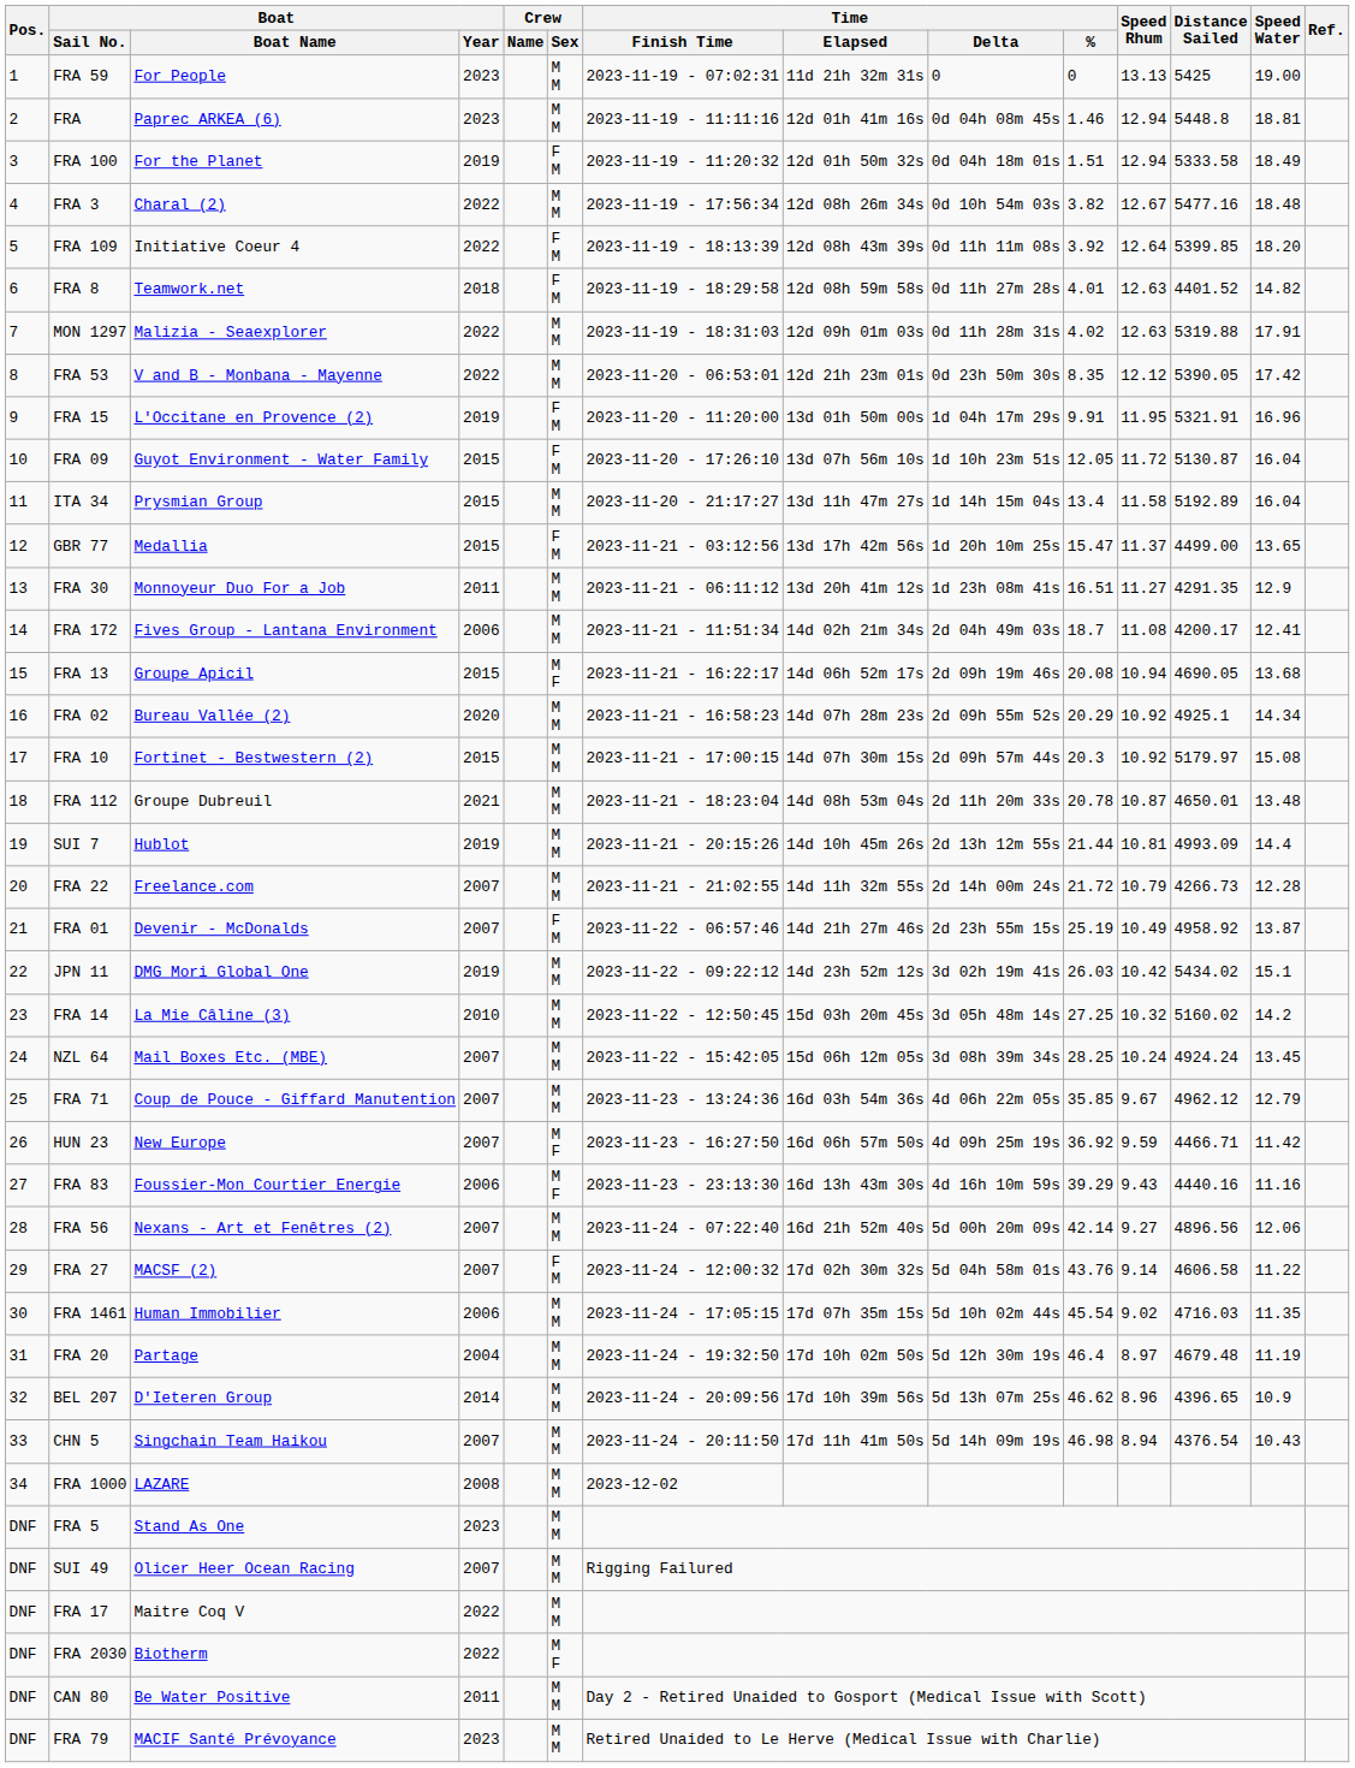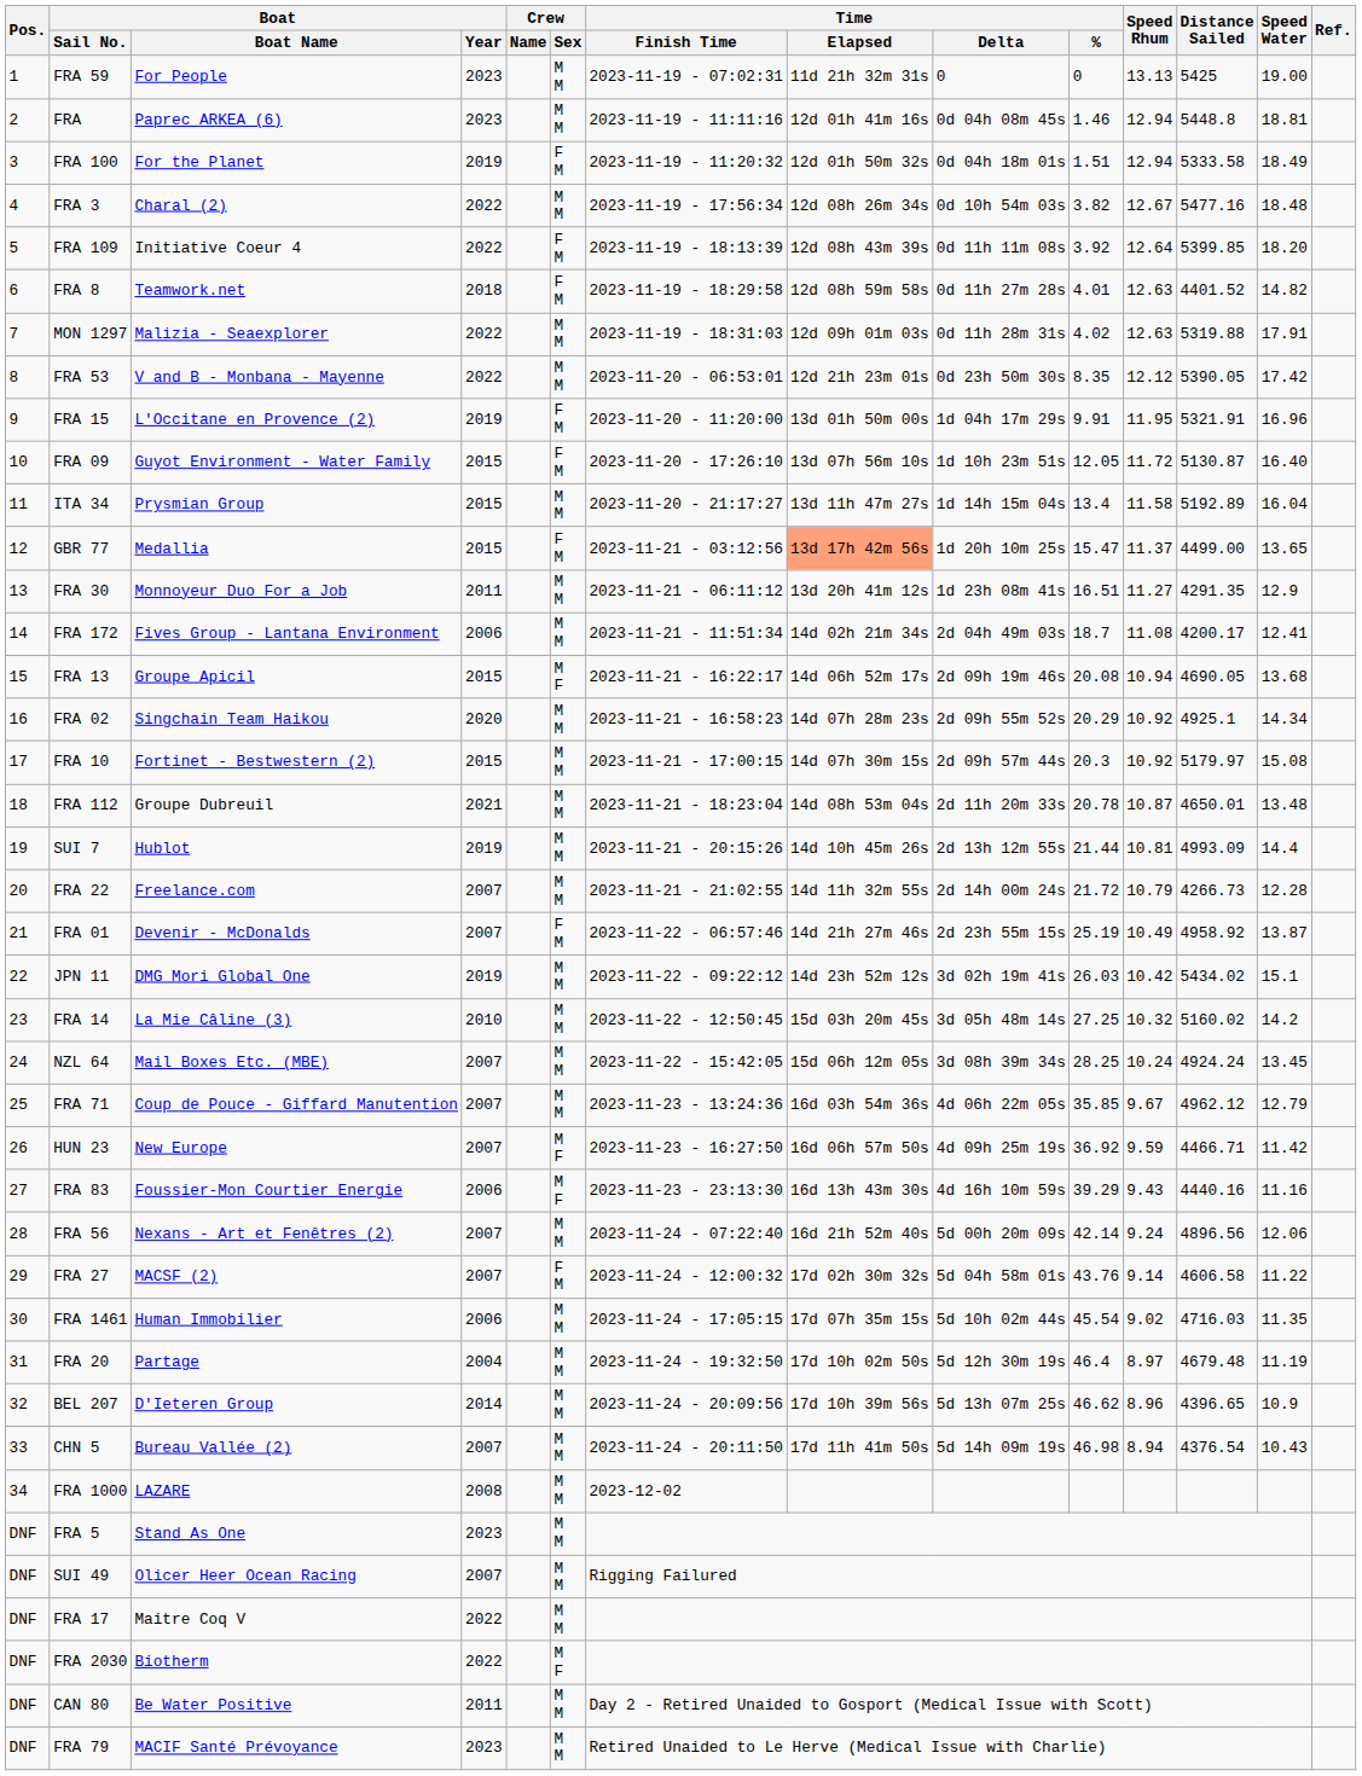FRA 09 | Speed Water: 16.04 -> 16.40
GBR 77 | Time / Elapsed: no background -> lightsalmon background
FRA 02 | Boat / Boat Name: Bureau Vallée (2) -> Singchain Team Haikou
FRA 56 | Speed Rhum: 9.27 -> 9.24
CHN 5 | Boat / Boat Name: Singchain Team Haikou -> Bureau Vallée (2)
